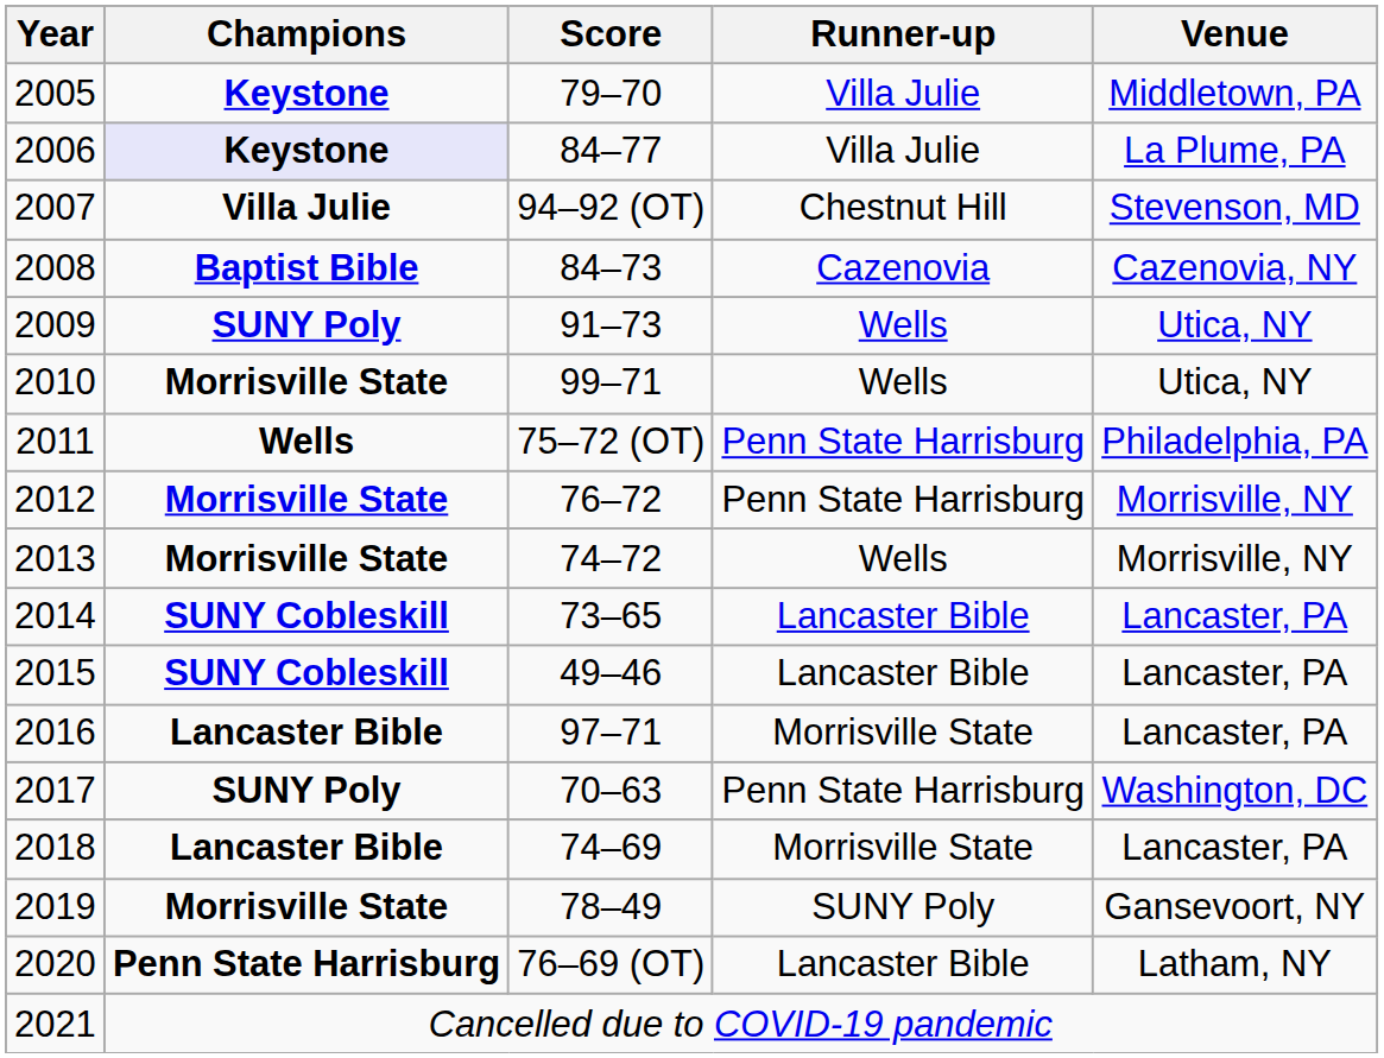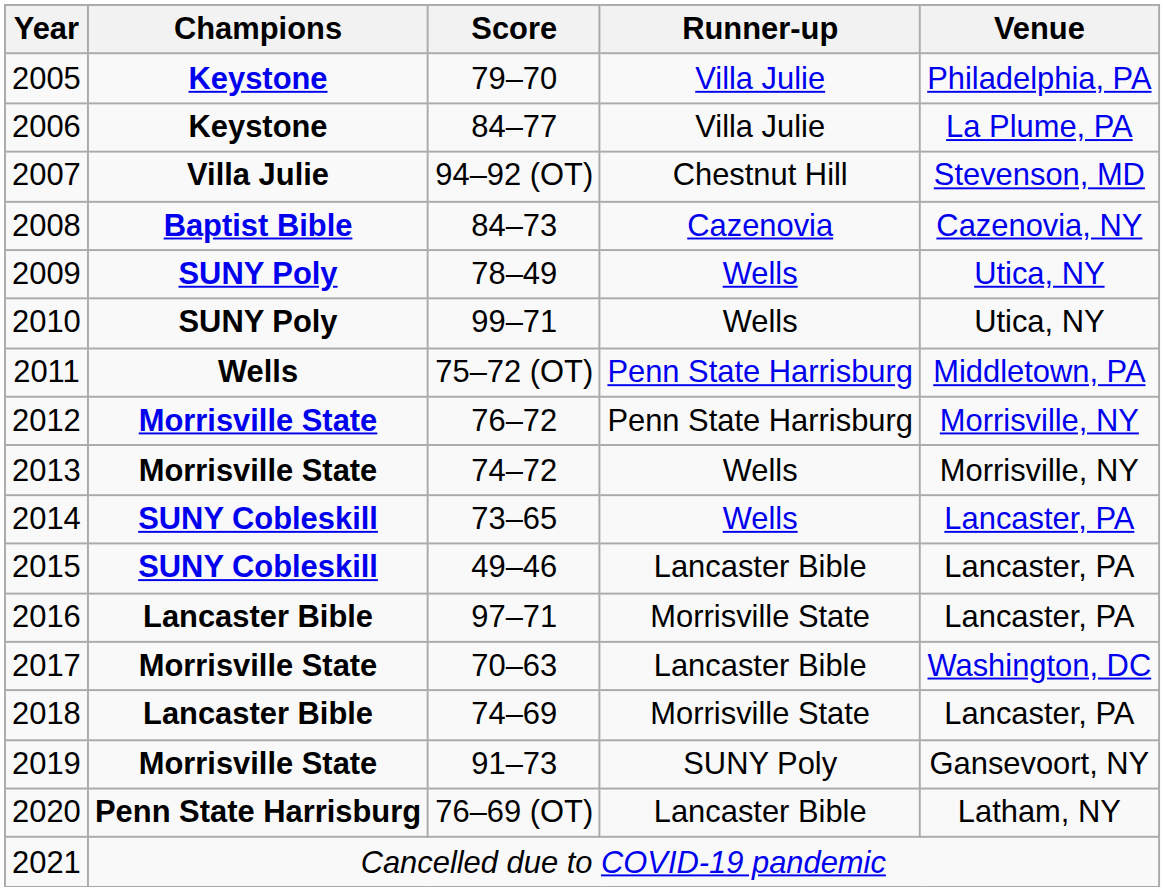2005 | Venue: Middletown, PA -> Philadelphia, PA
2006 | Champions: lavender background -> no background
2009 | Score: 91–73 -> 78–49
2010 | Champions: Morrisville State -> SUNY Poly
2011 | Venue: Philadelphia, PA -> Middletown, PA
2014 | Runner-up: Lancaster Bible -> Wells
2017 | Champions: SUNY Poly -> Morrisville State
2017 | Runner-up: Penn State Harrisburg -> Lancaster Bible
2019 | Score: 78–49 -> 91–73
